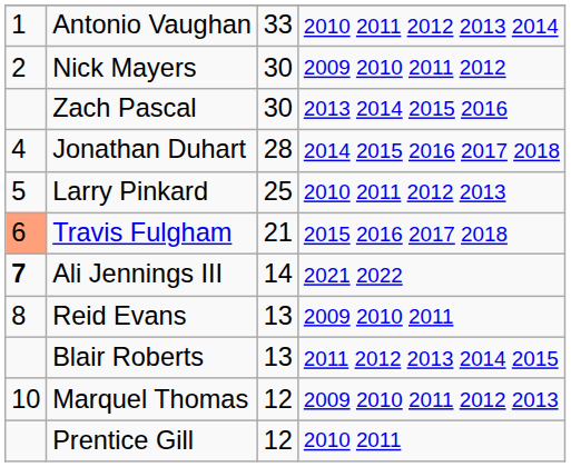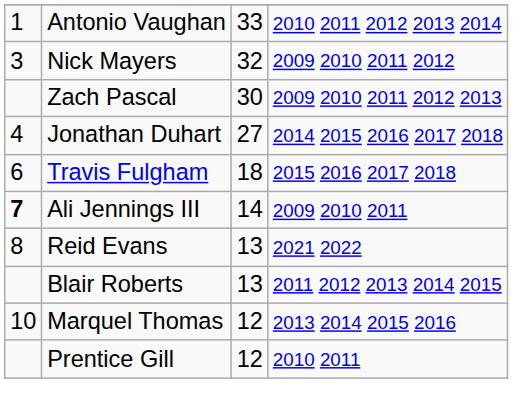Nick Mayers | column 1: 2 -> 3
Nick Mayers | column 3: 30 -> 32
Zach Pascal | column 4: 2013 2014 2015 2016 -> 2009 2010 2011 2012 2013
Jonathan Duhart | column 3: 28 -> 27
- row: 5 | Larry Pinkard | 25 | 2010 2011 2012 2013
Travis Fulgham | column 1: lightsalmon background -> no background
Travis Fulgham | column 3: 21 -> 18
Ali Jennings III | column 4: 2021 2022 -> 2009 2010 2011
Reid Evans | column 4: 2009 2010 2011 -> 2021 2022
Marquel Thomas | column 4: 2009 2010 2011 2012 2013 -> 2013 2014 2015 2016
